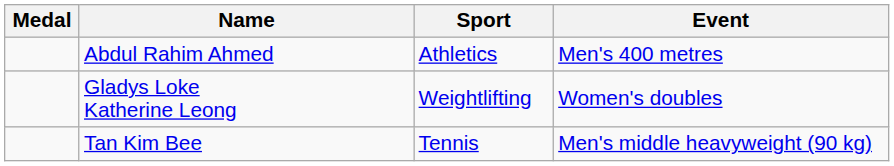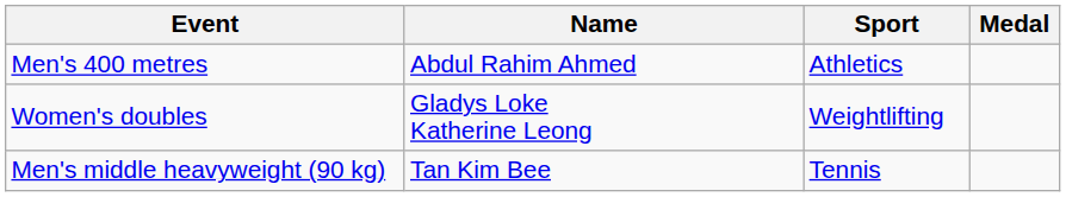columns swapped: Medal <-> Event
